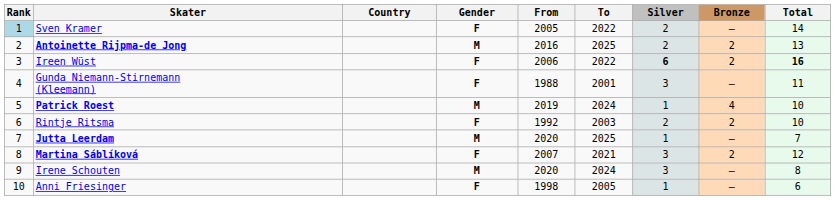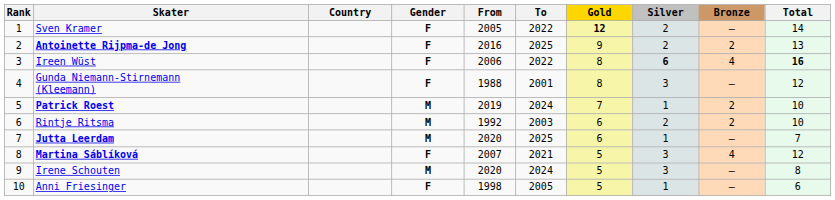+ column: Gold | 12 | 9 | 8 | 8 | 7 | 6 | 6 | 5 | 5 | 5
Sven Kramer | Rank: lightblue background -> no background
Antoinette Rijpma-de Jong | Gender: M -> F
Ireen Wüst | Bronze: 2 -> 4
Gunda Niemann-Stirnemann (Kleemann) | Total: 11 -> 12
Patrick Roest | Bronze: 4 -> 2
Rintje Ritsma | Gender: F -> M
Martina Sáblíková | Bronze: 2 -> 4
